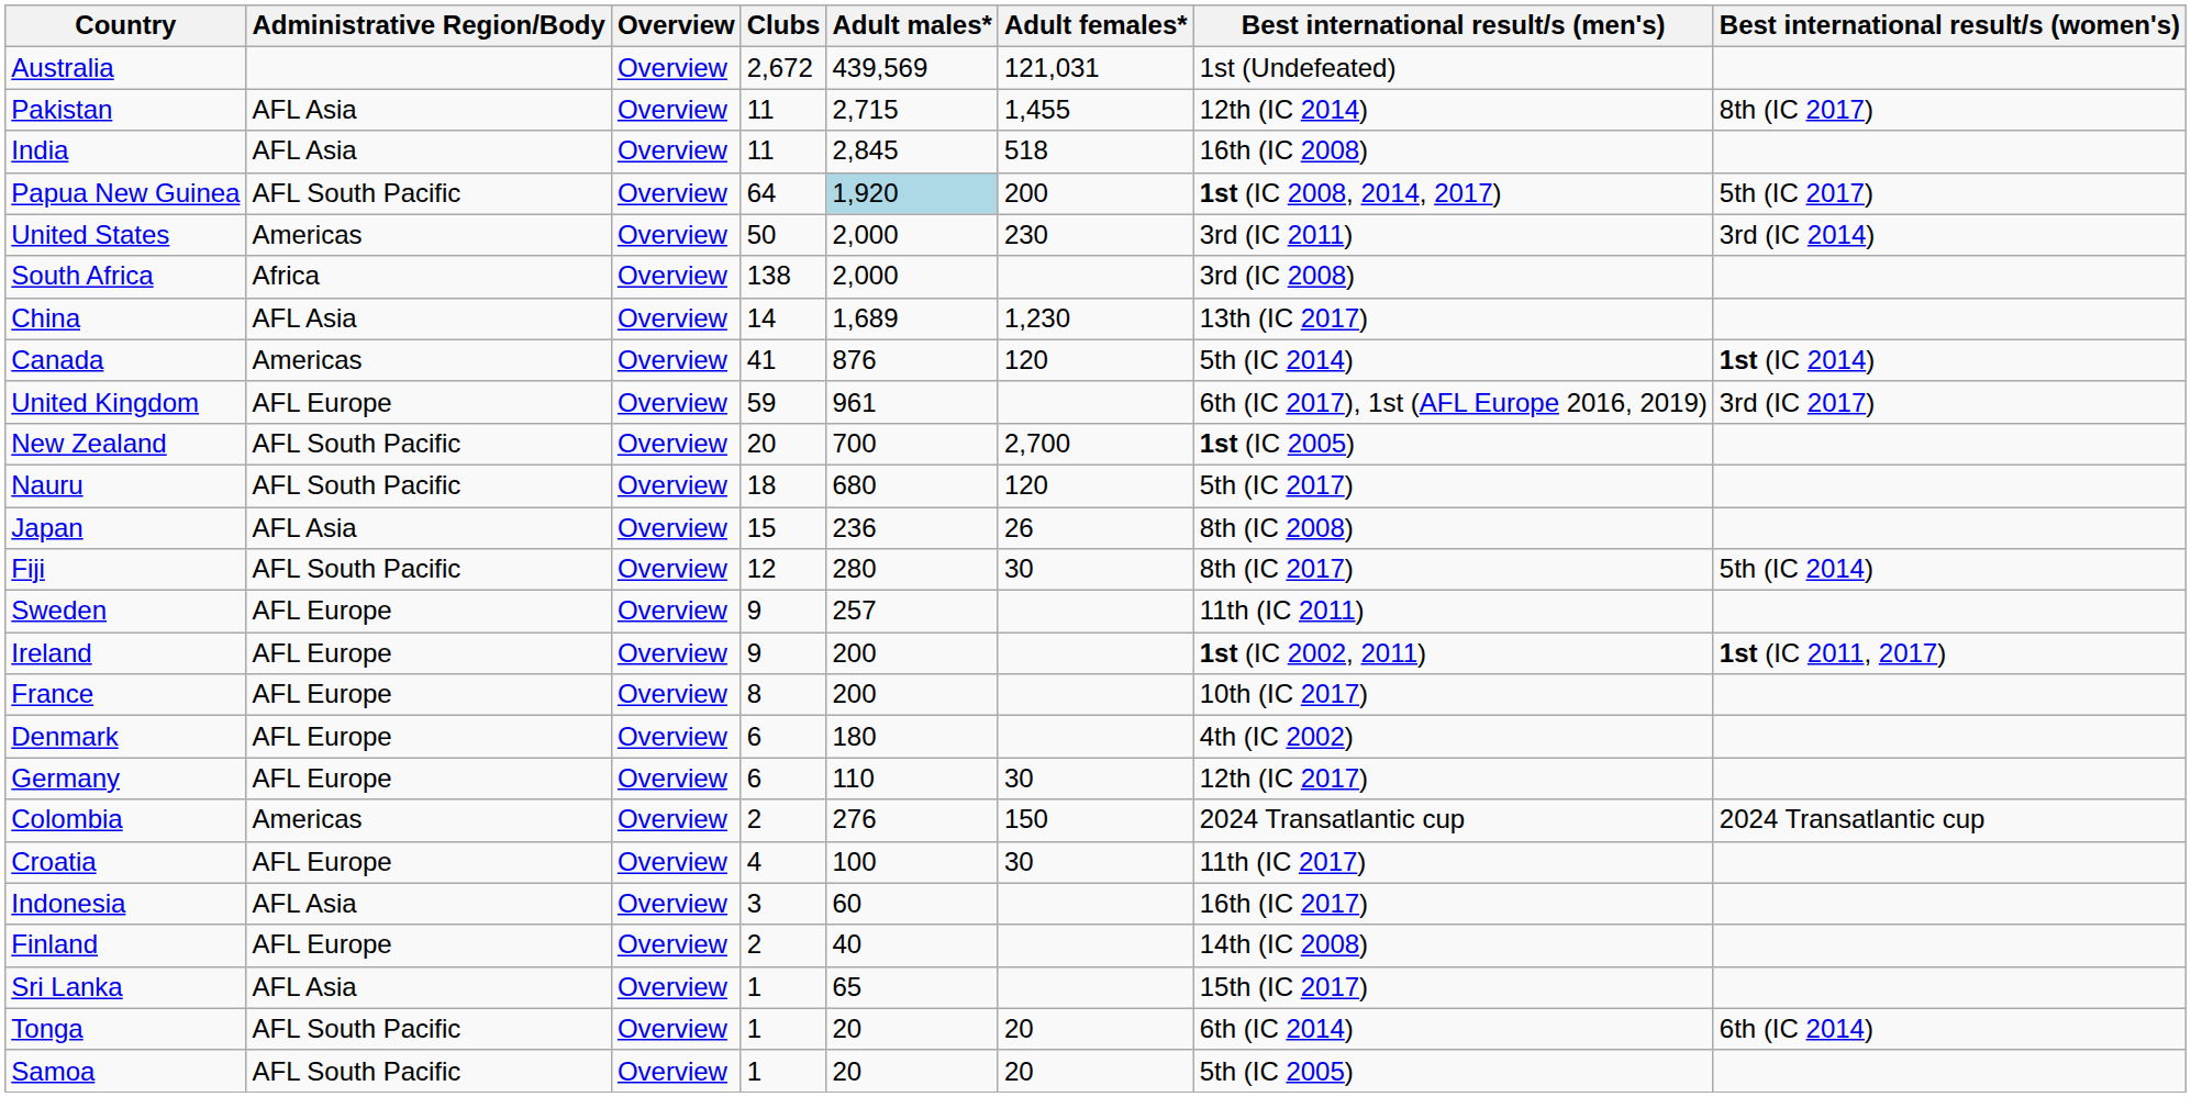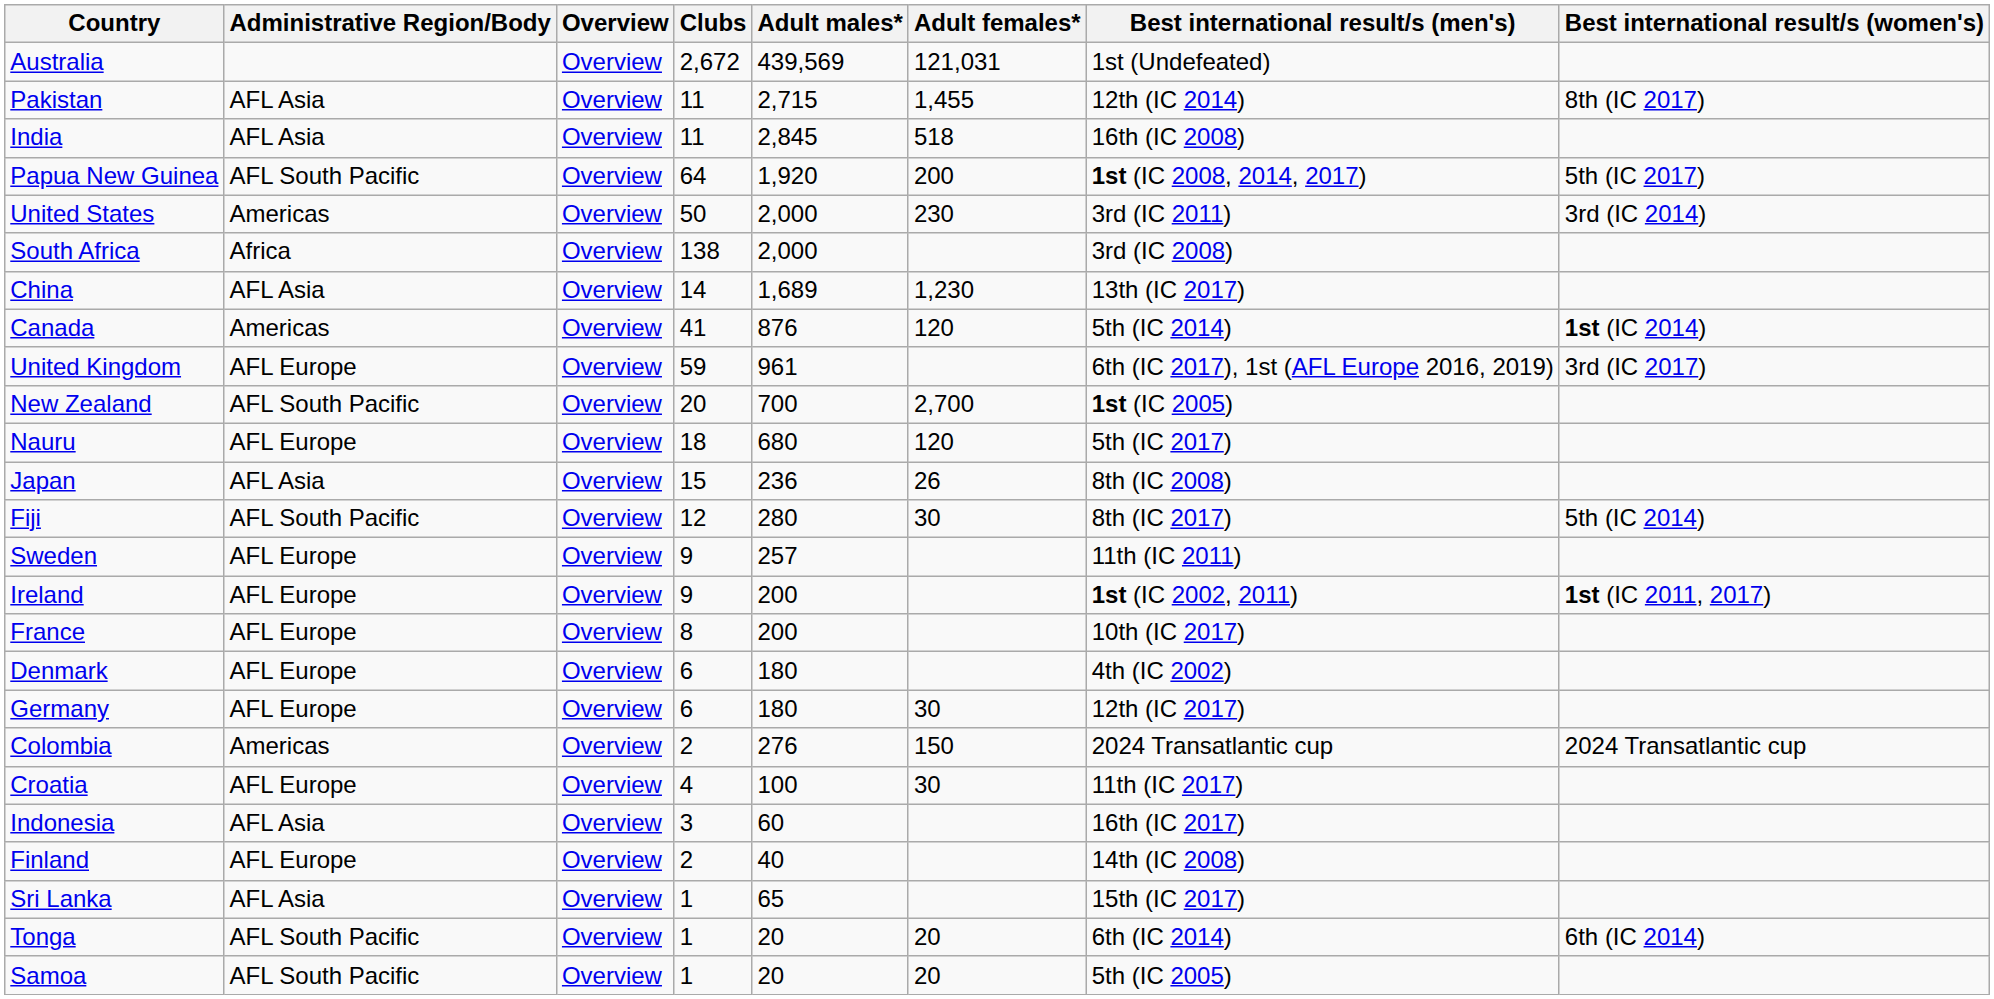Papua New Guinea | Adult males*: lightblue background -> no background
Nauru | Administrative Region/Body: AFL South Pacific -> AFL Europe
Germany | Adult males*: 110 -> 180
